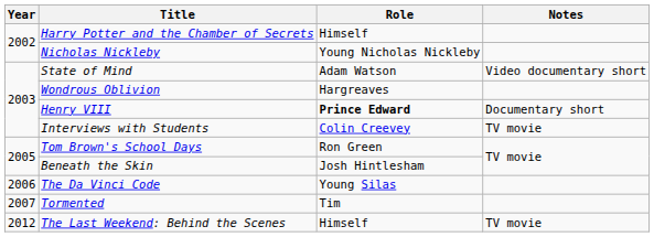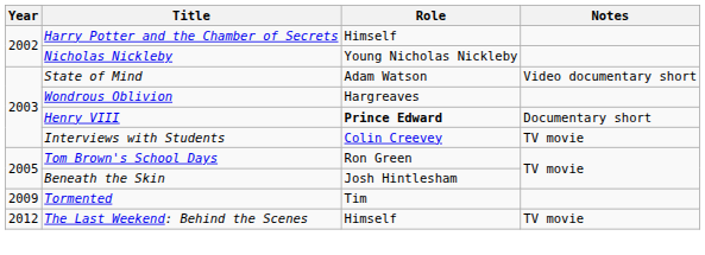- row: 2006 | The Da Vinci Code | Young Silas
Tormented | Year: 2007 -> 2009
